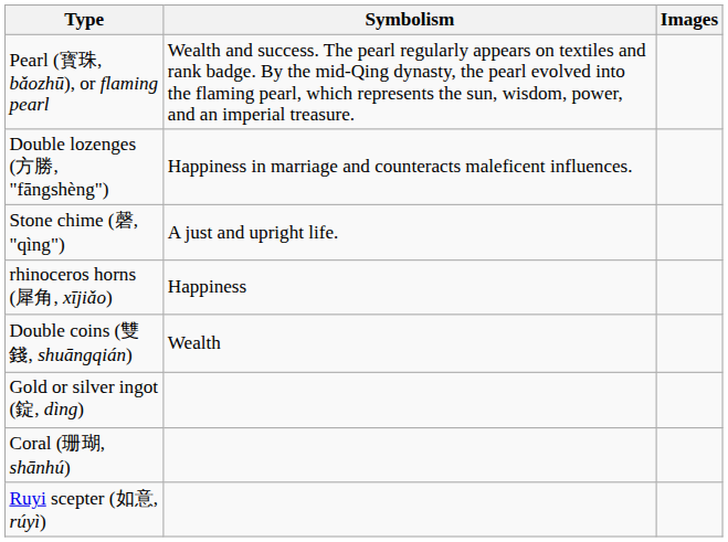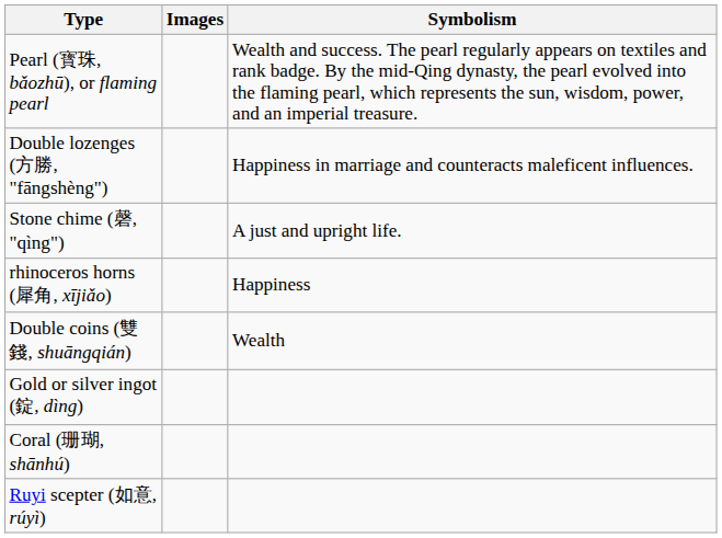columns swapped: Symbolism <-> Images
